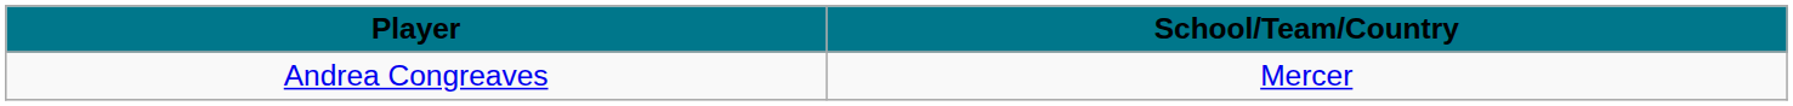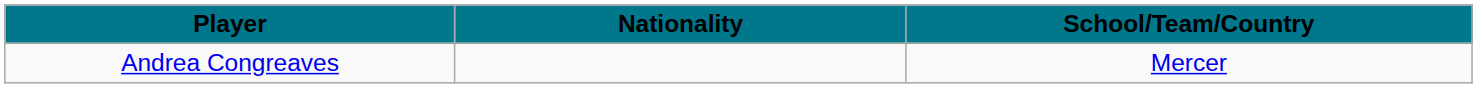+ column: Nationality
